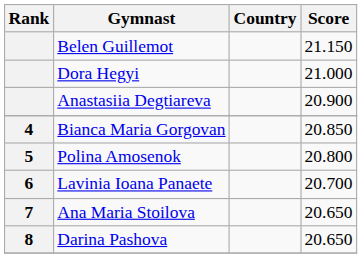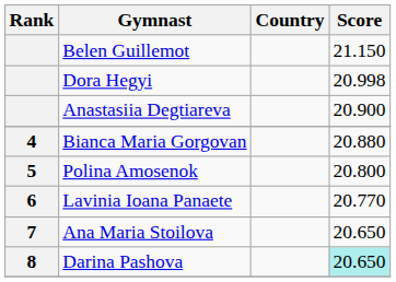Dora Hegyi | Score: 21.000 -> 20.998
Bianca Maria Gorgovan | Score: 20.850 -> 20.880
Lavinia Ioana Panaete | Score: 20.700 -> 20.770
Darina Pashova | Score: no background -> paleturquoise background
